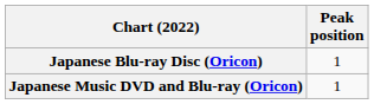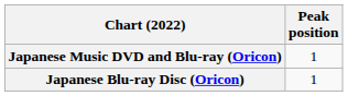rows swapped: Japanese Blu-ray Disc (Oricon) <-> Japanese Music DVD and Blu-ray (Oricon)
